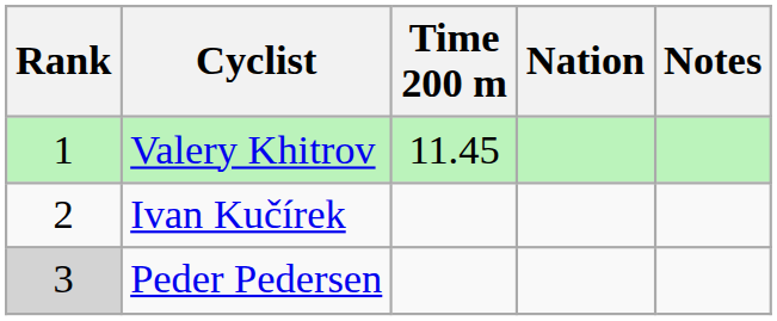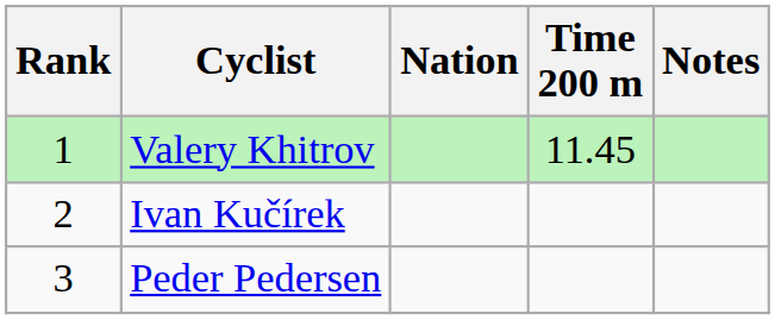columns swapped: Nation <-> Time 200 m
Peder Pedersen | Rank: lightgrey background -> no background
